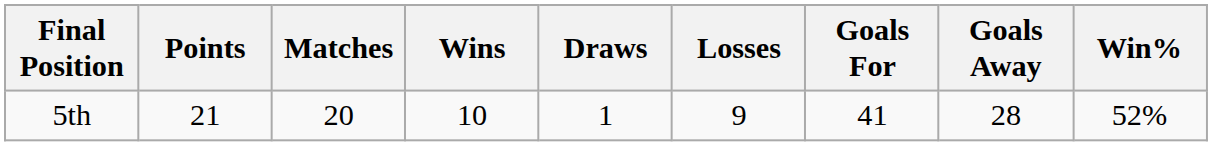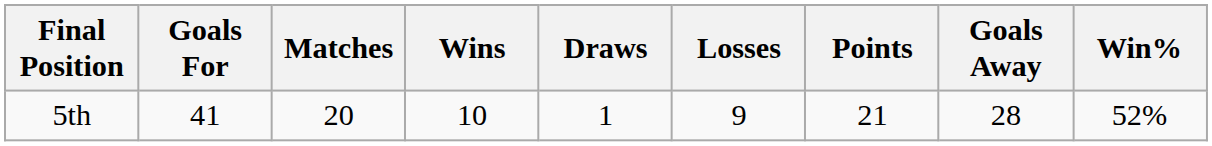columns swapped: Points <-> Goals For
